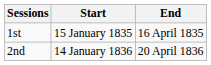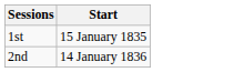- column: End | 16 April 1835 | 20 April 1836
